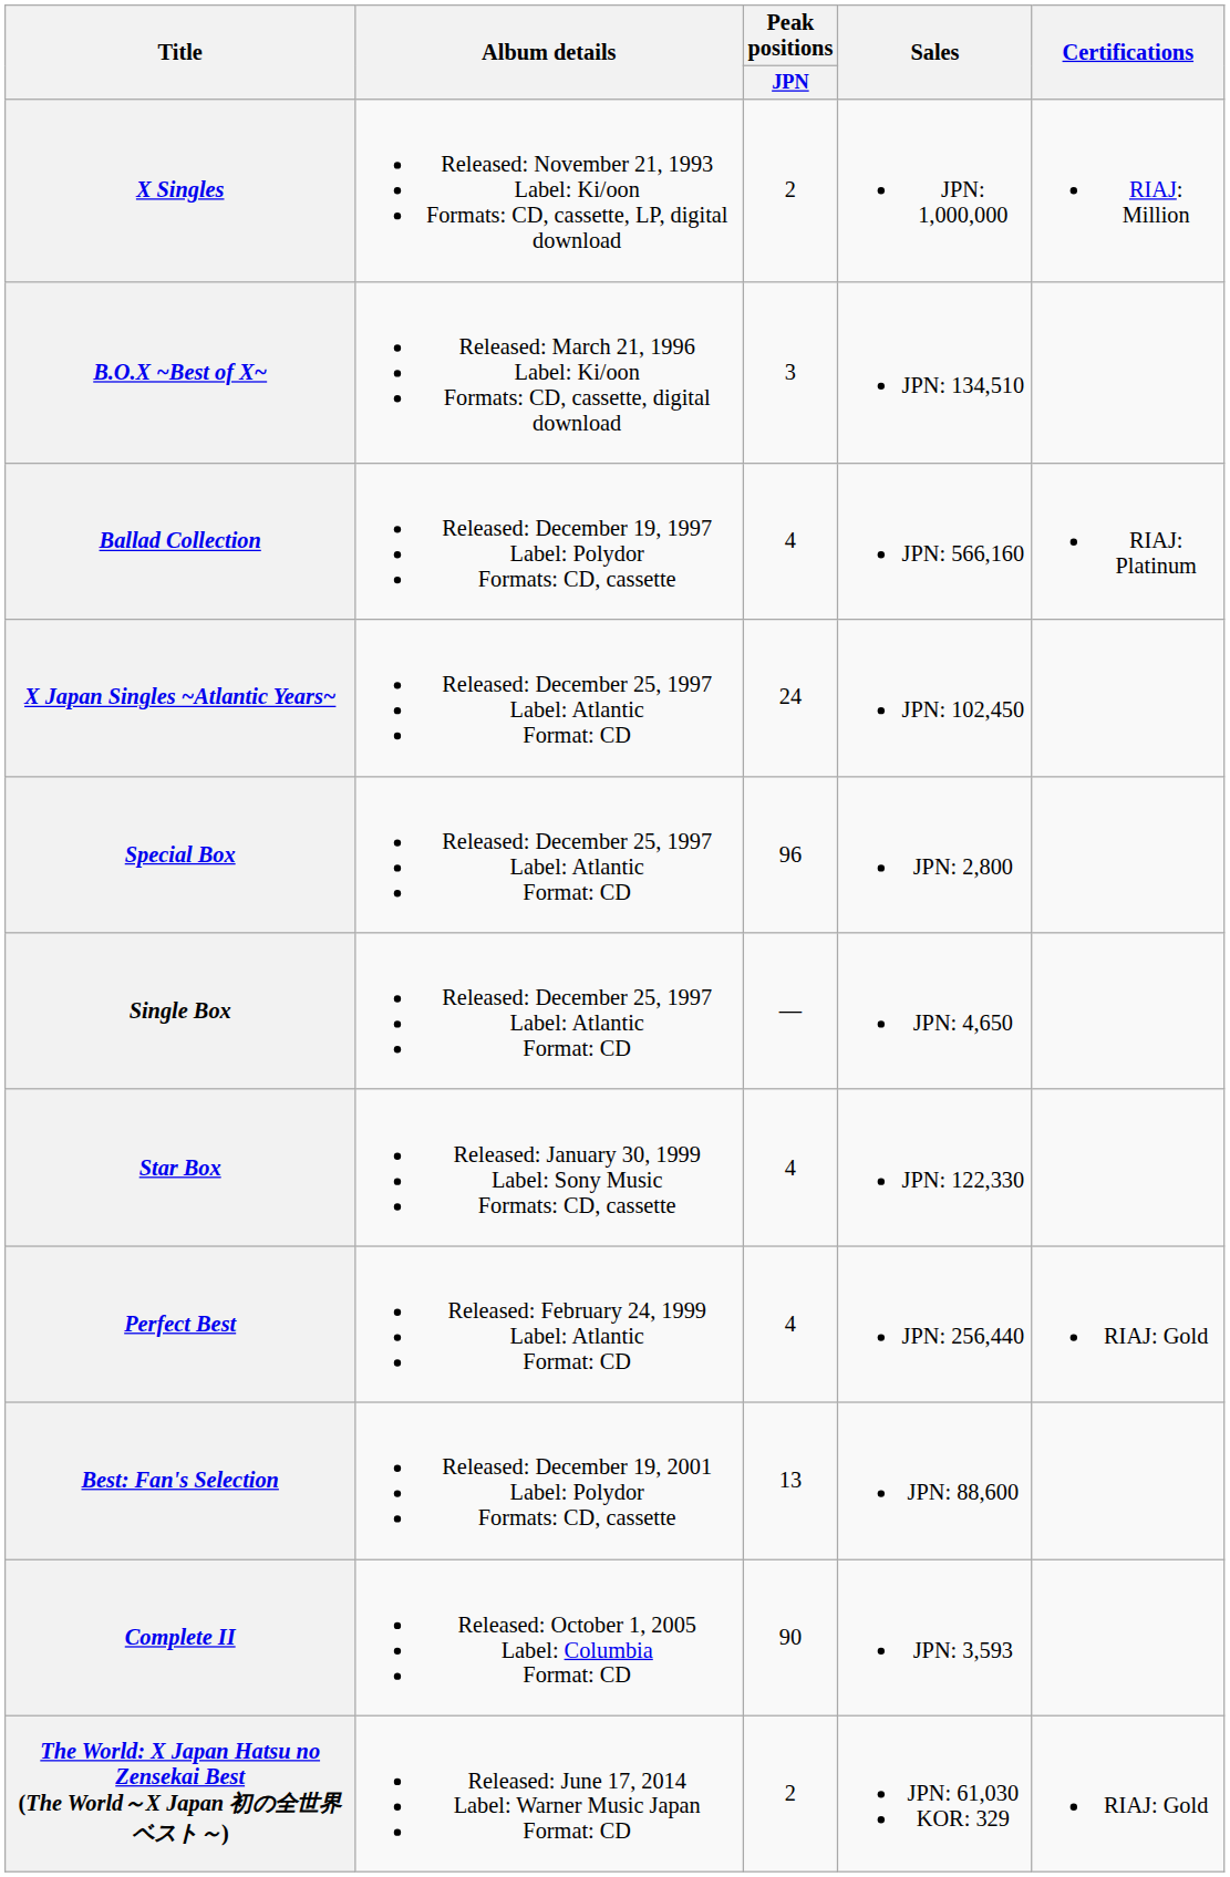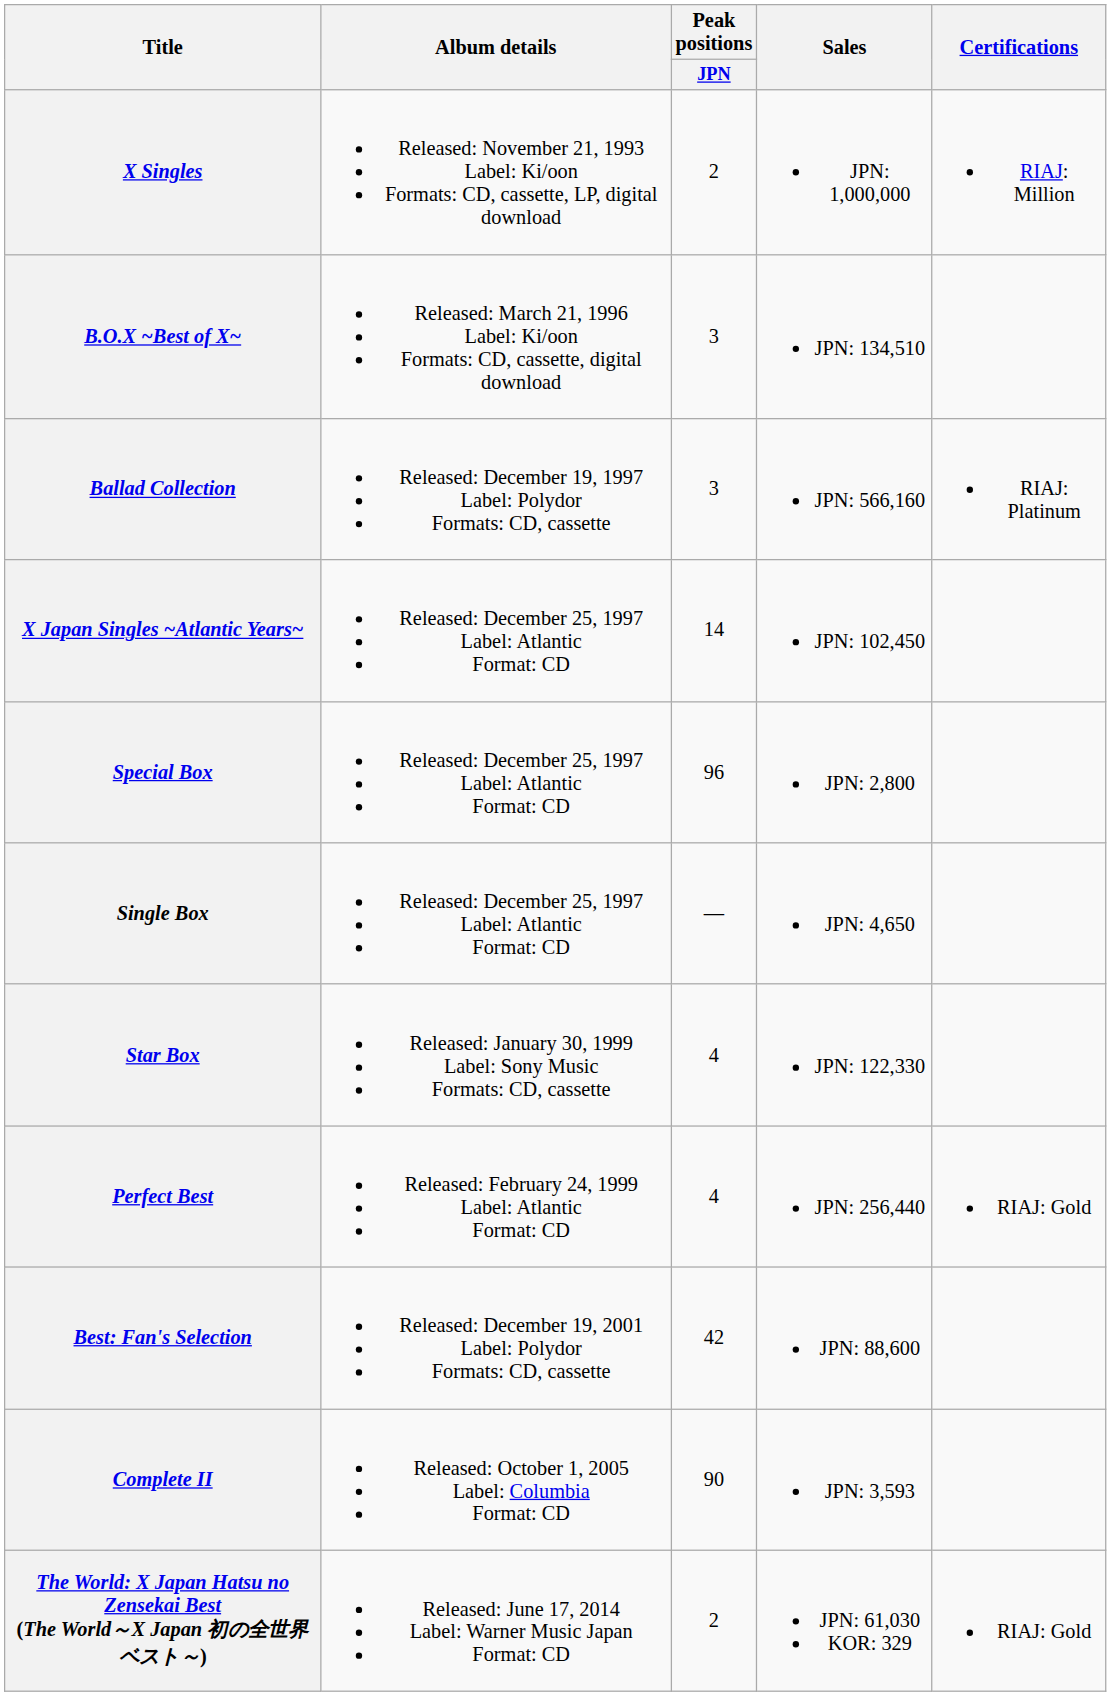Ballad Collection | Peak positions / JPN: 4 -> 3
X Japan Singles ~Atlantic Years~ | Peak positions / JPN: 24 -> 14
Best: Fan's Selection | Peak positions / JPN: 13 -> 42
